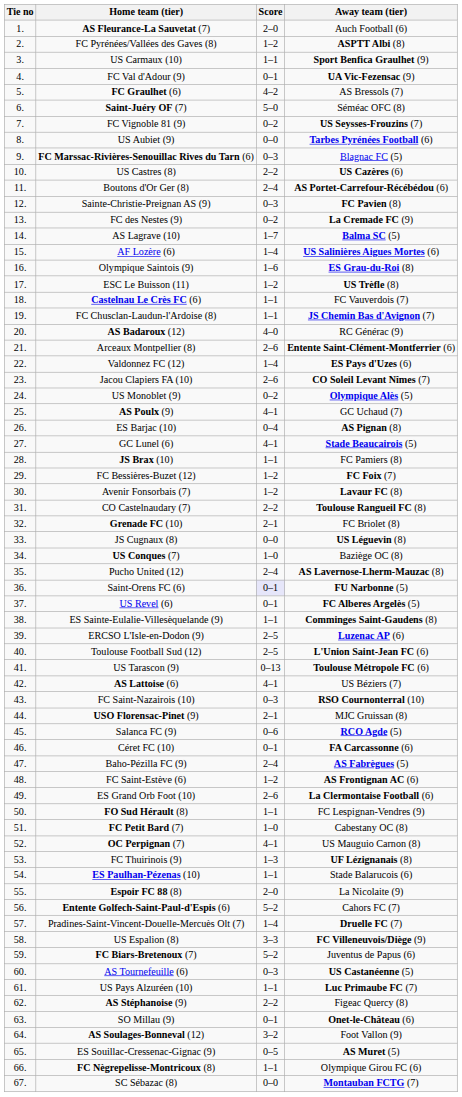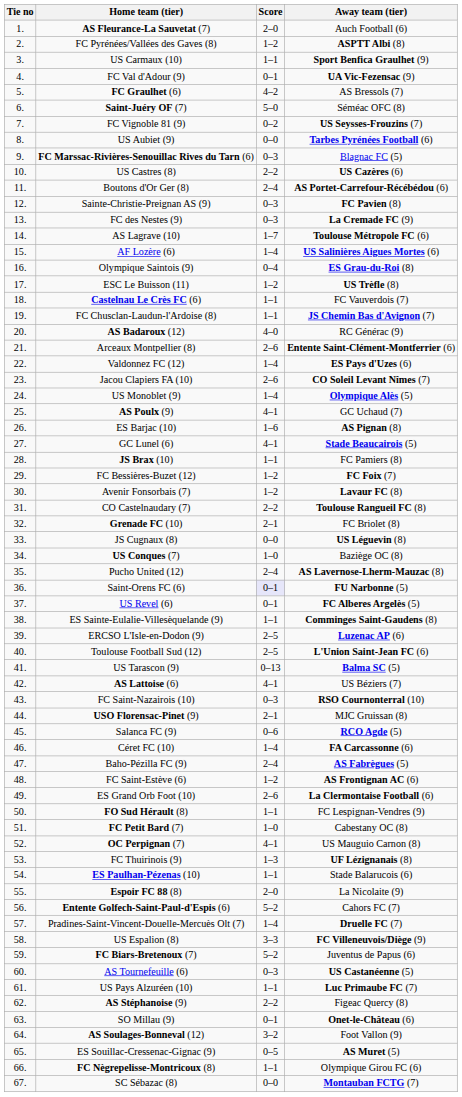FC des Nestes (9) | Score: 0–2 -> 0–3
AS Lagrave (10) | Away team (tier): Balma SC (5) -> Toulouse Métropole FC (6)
Olympique Saintois (9) | Score: 1–6 -> 0–4
US Monoblet (9) | Score: 0–2 -> 1–4
ES Barjac (10) | Score: 0–4 -> 1–6
US Tarascon (9) | Away team (tier): Toulouse Métropole FC (6) -> Balma SC (5)
Céret FC (10) | Score: 0–1 -> 1–4
